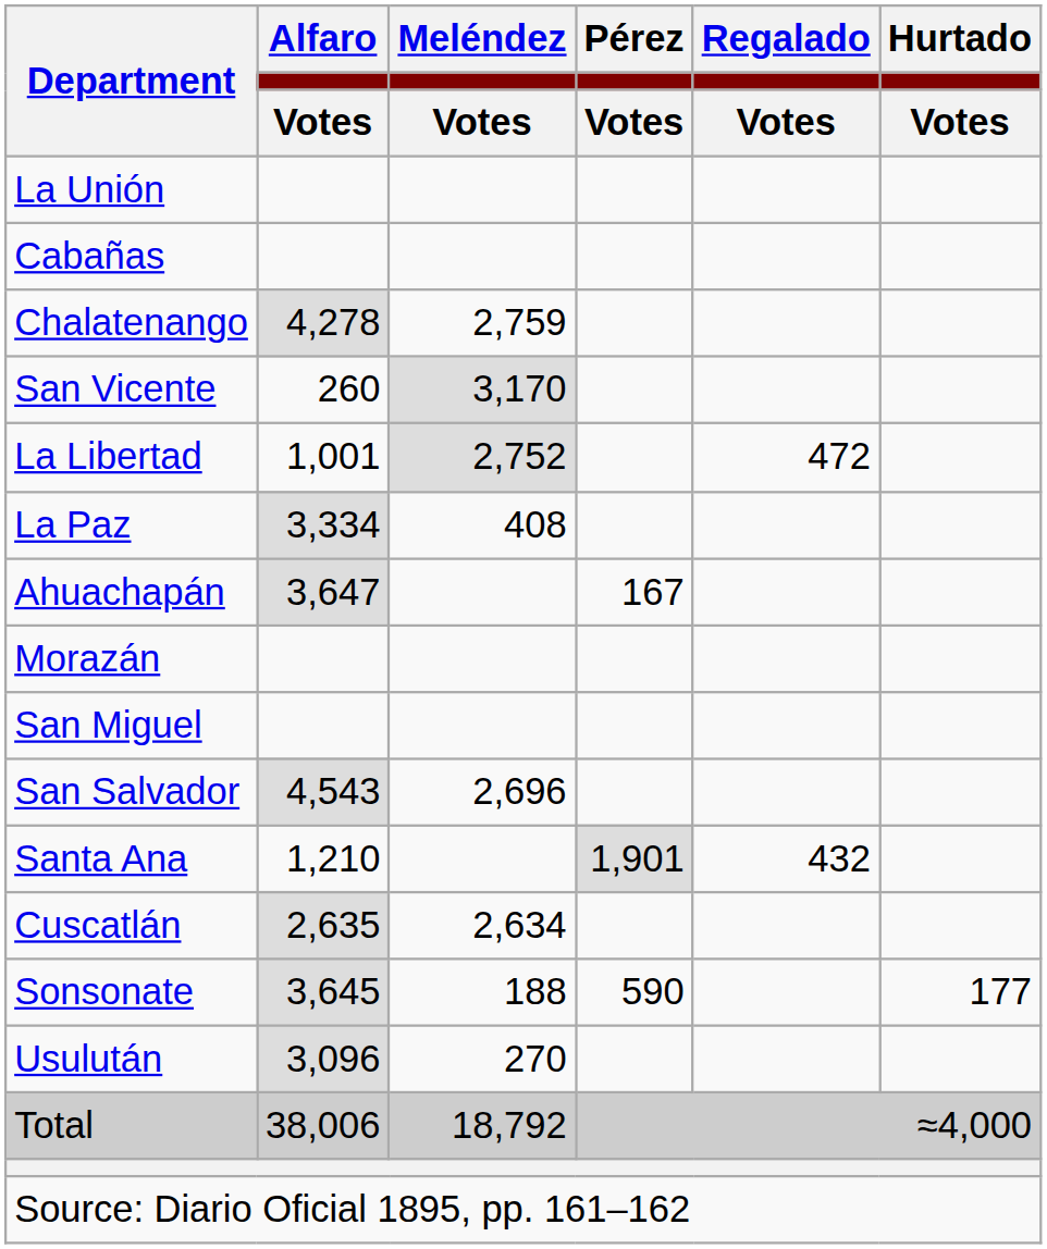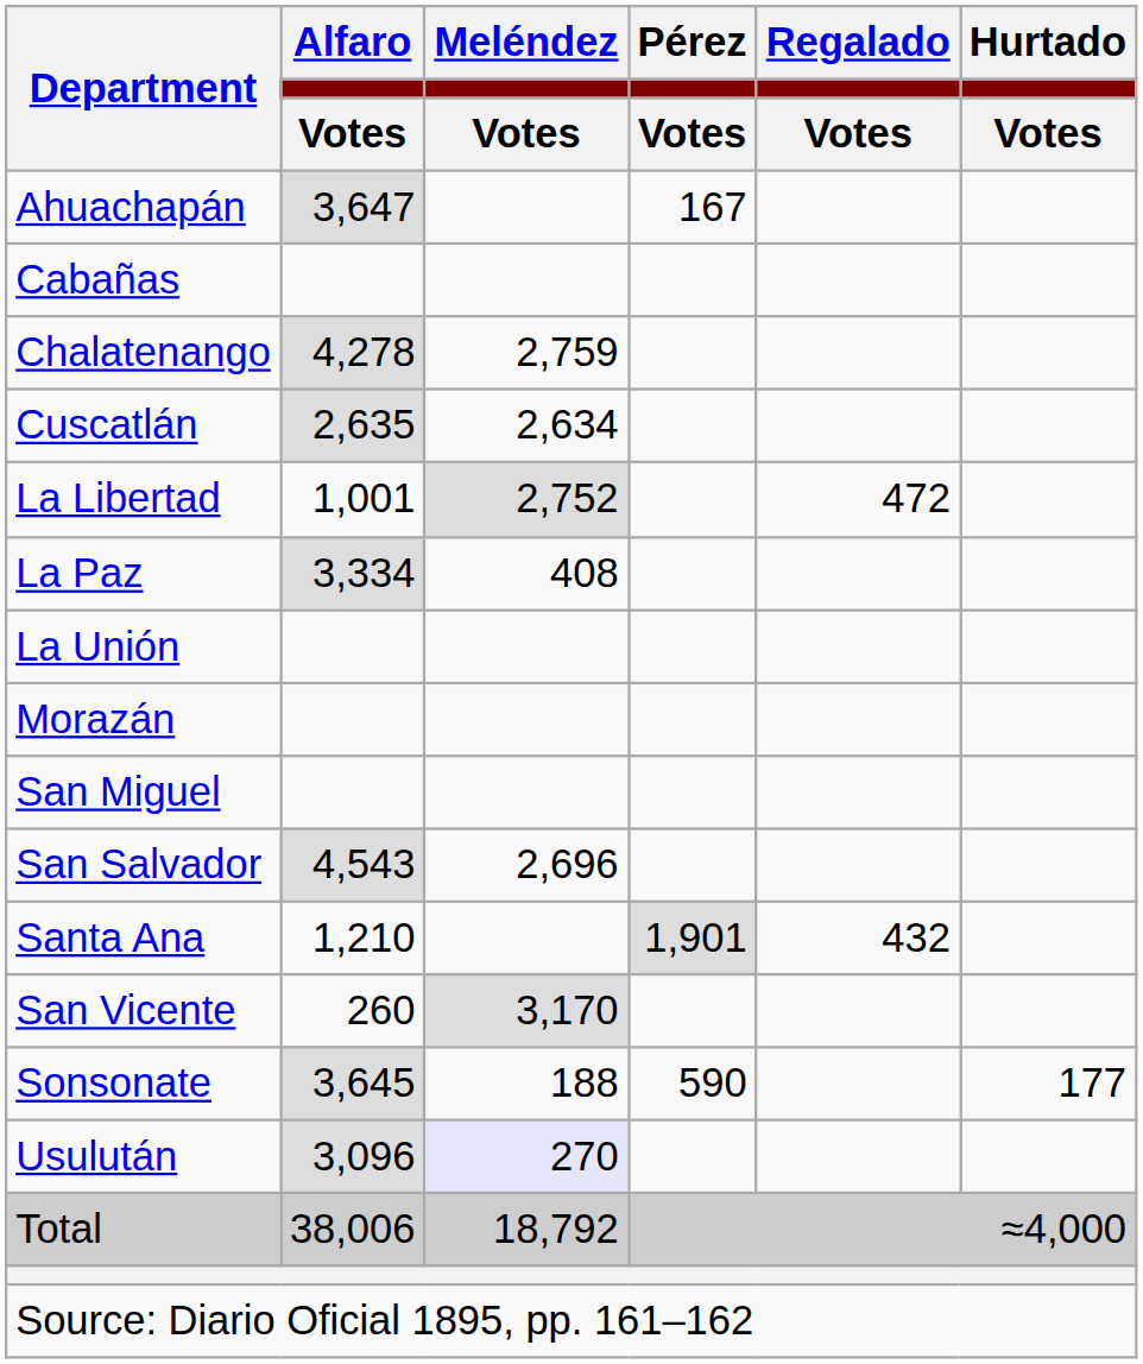rows swapped: Ahuachapán <-> La Unión
rows swapped: Cuscatlán <-> San Vicente
Usulután | Meléndez / Votes: no background -> lavender background
